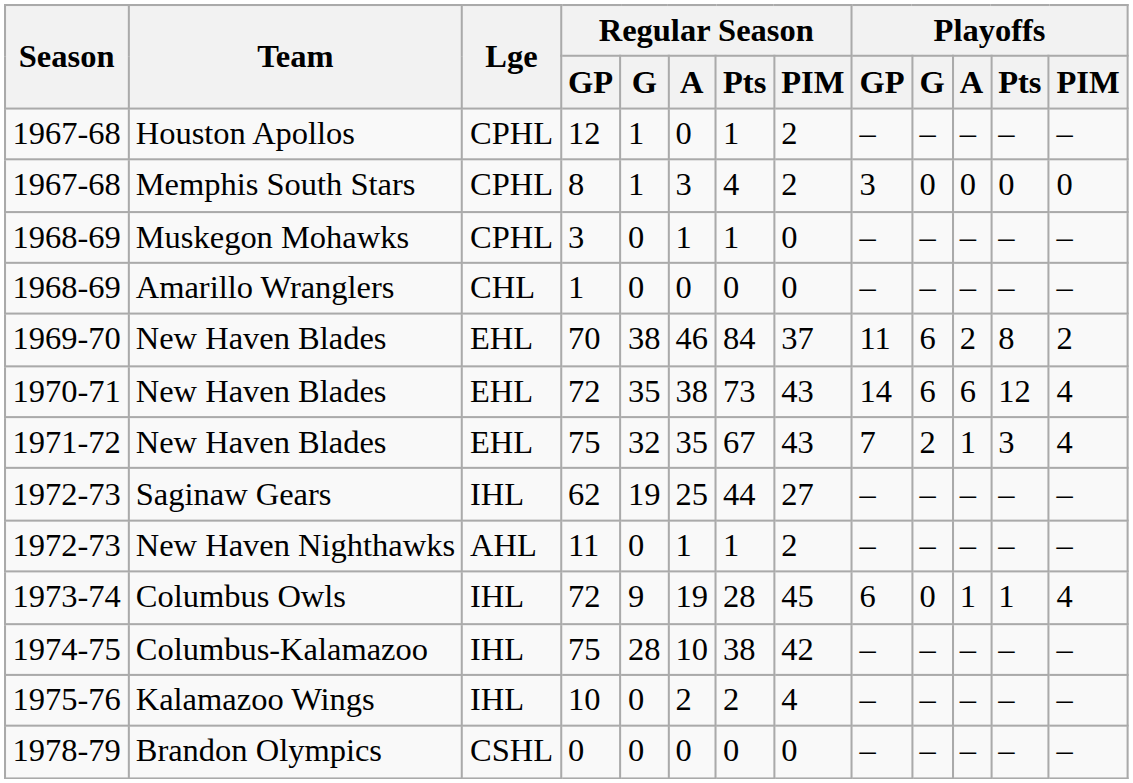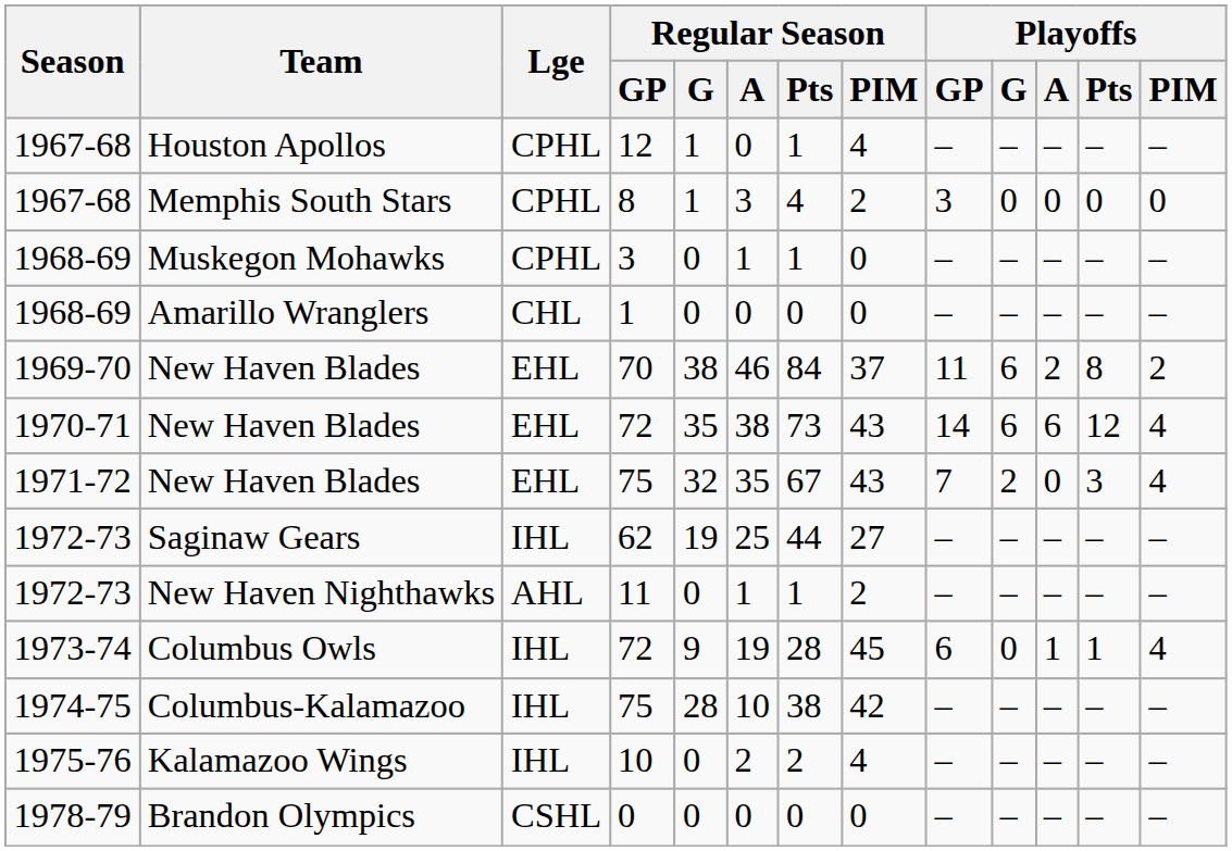Houston Apollos | Regular Season / PIM: 2 -> 4
New Haven Blades / 75 | Playoffs / A: 1 -> 0
